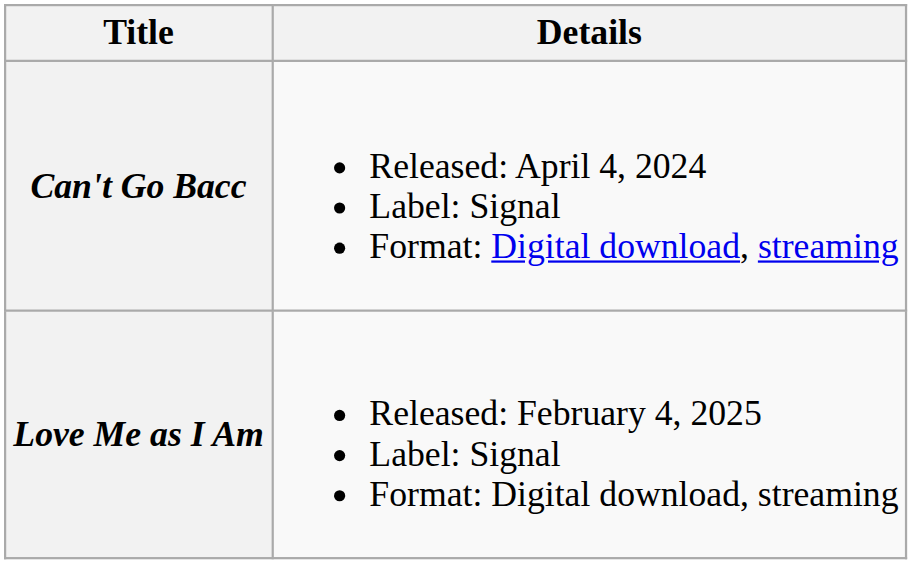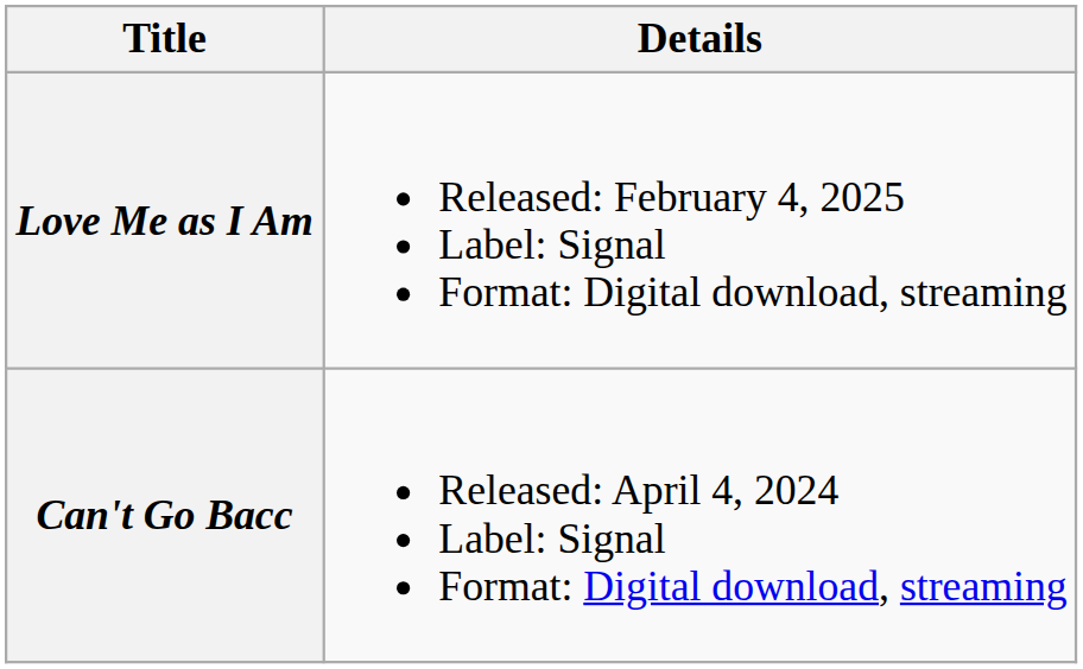rows swapped: Can't Go Bacc <-> Love Me as I Am
